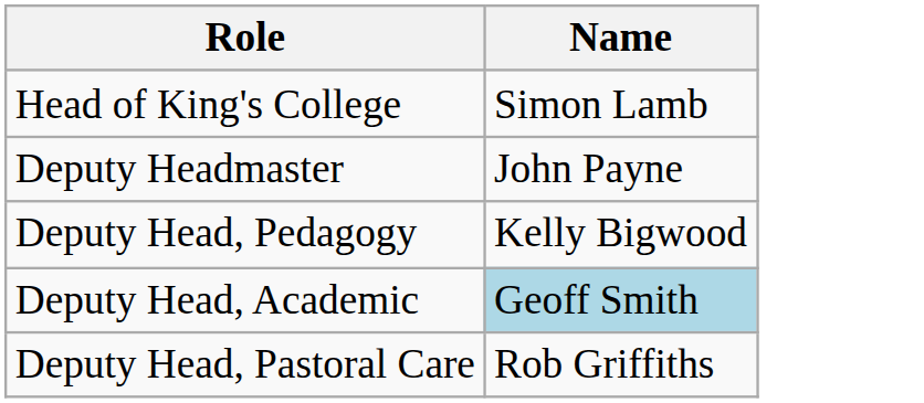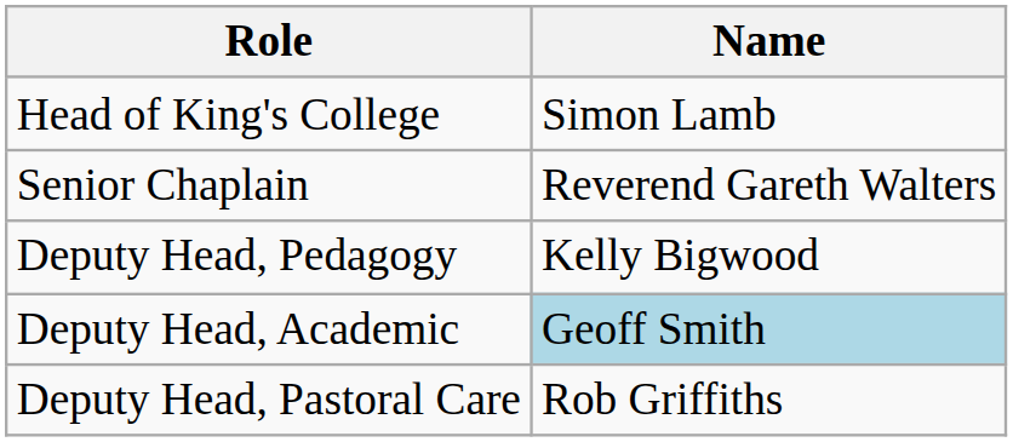- row: Deputy Headmaster | John Payne
+ row: Senior Chaplain | Reverend Gareth Walters
